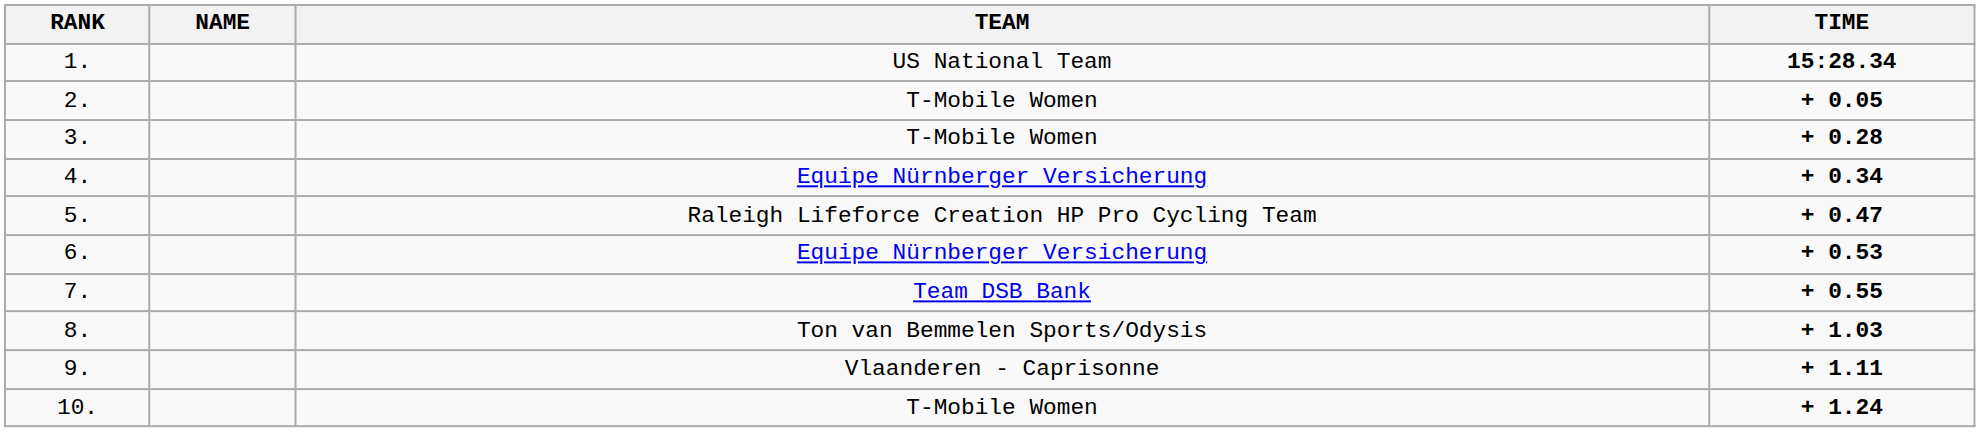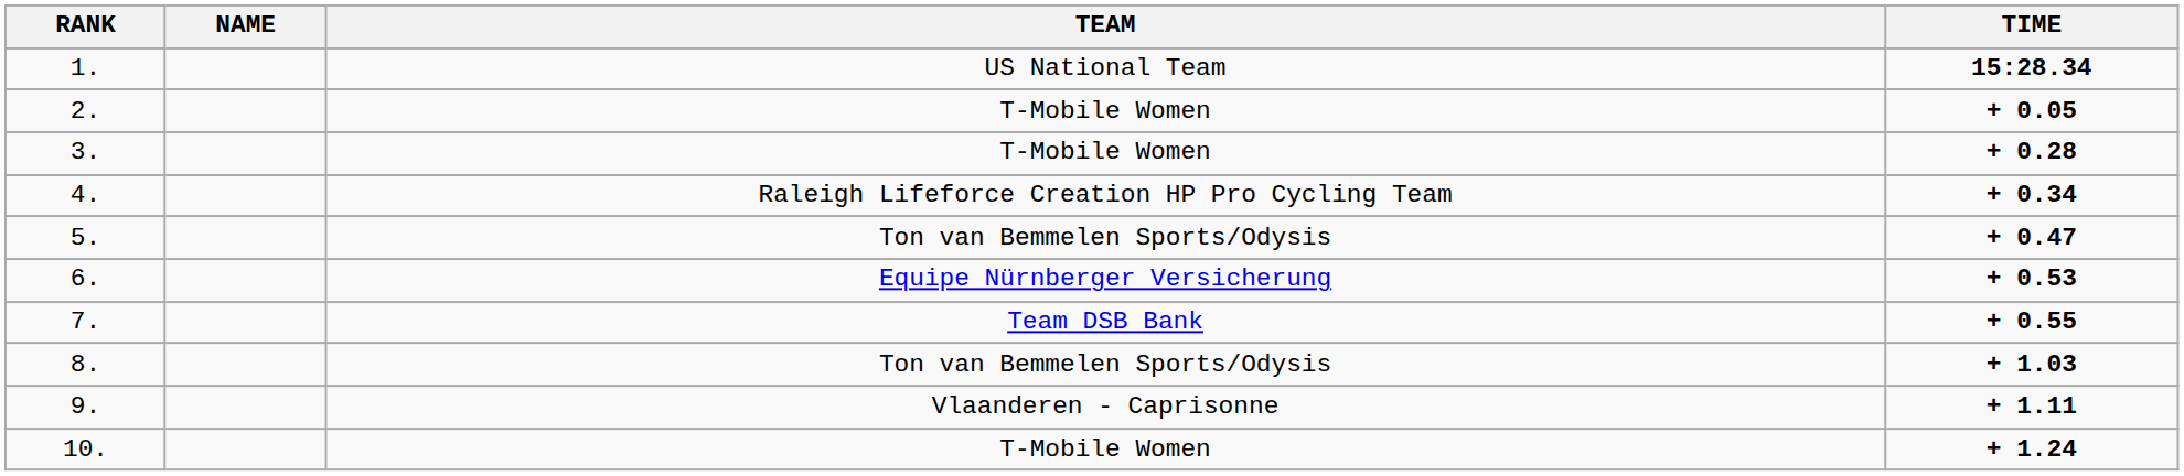4. | TEAM: Equipe Nürnberger Versicherung -> Raleigh Lifeforce Creation HP Pro Cycling Team
5. | TEAM: Raleigh Lifeforce Creation HP Pro Cycling Team -> Ton van Bemmelen Sports/Odysis
